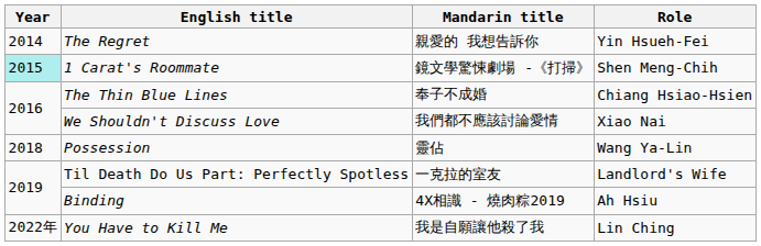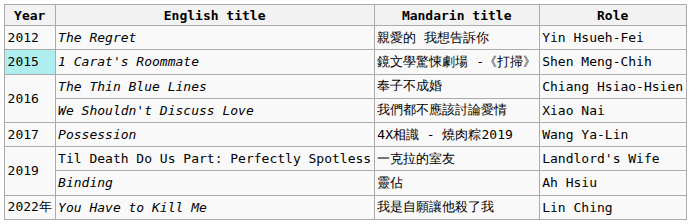The Regret | Year: 2014 -> 2012
Possession | Year: 2018 -> 2017
Possession | Mandarin title: 靈佔 -> 4X相識 - 燒肉粽2019
Binding | Mandarin title: 4X相識 - 燒肉粽2019 -> 靈佔
